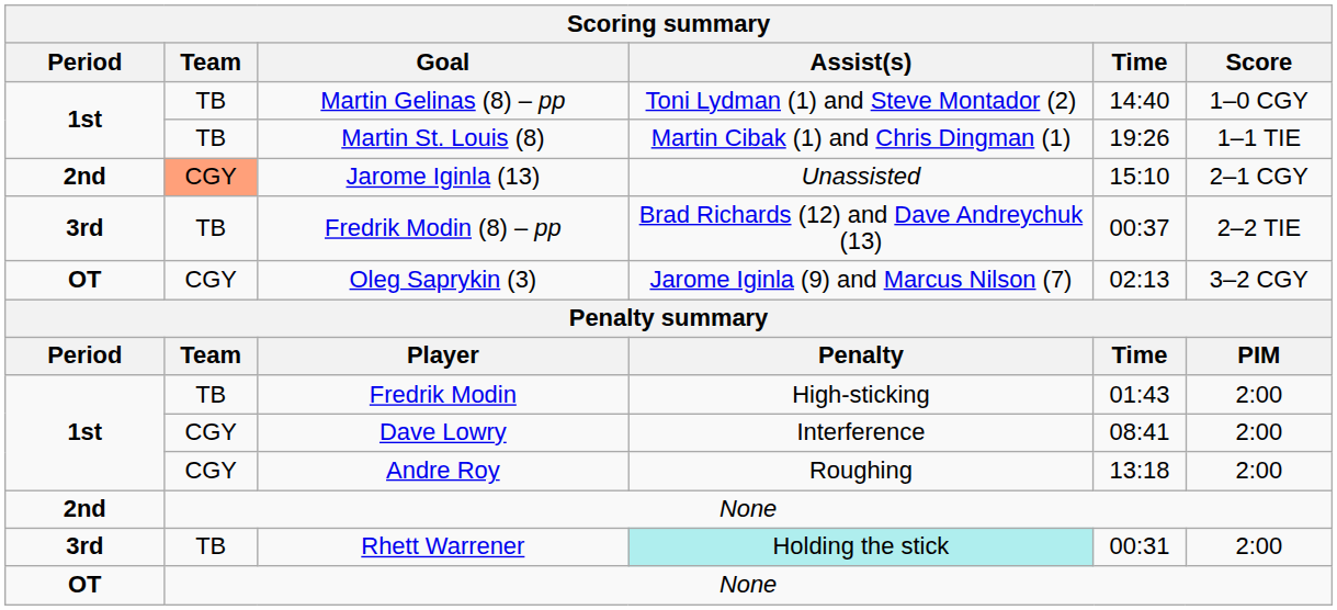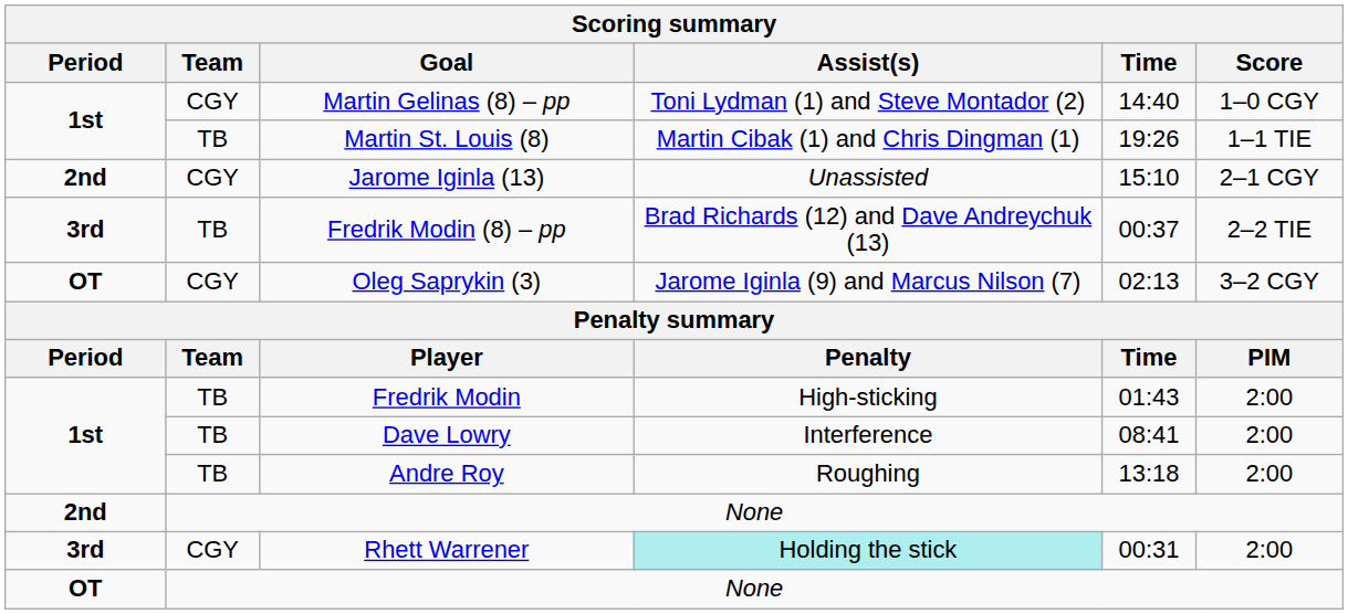Martin Gelinas (8) – pp | Team: TB -> CGY
Jarome Iginla (13) | Team: lightsalmon background -> no background
Dave Lowry | Team: CGY -> TB
Andre Roy | Team: CGY -> TB
Rhett Warrener | Team: TB -> CGY
